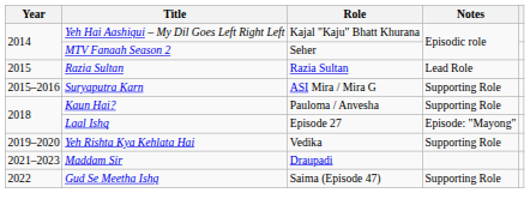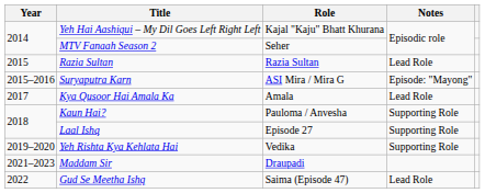Suryaputra Karn | Notes: Supporting Role -> Episode: "Mayong"
+ row: 2017 | Kya Qusoor Hai Amala Ka | Amala | Lead Role
Laal Ishq | Notes: Episode: "Mayong" -> Supporting Role
Gud Se Meetha Ishq | Notes: Supporting Role -> Lead Role
